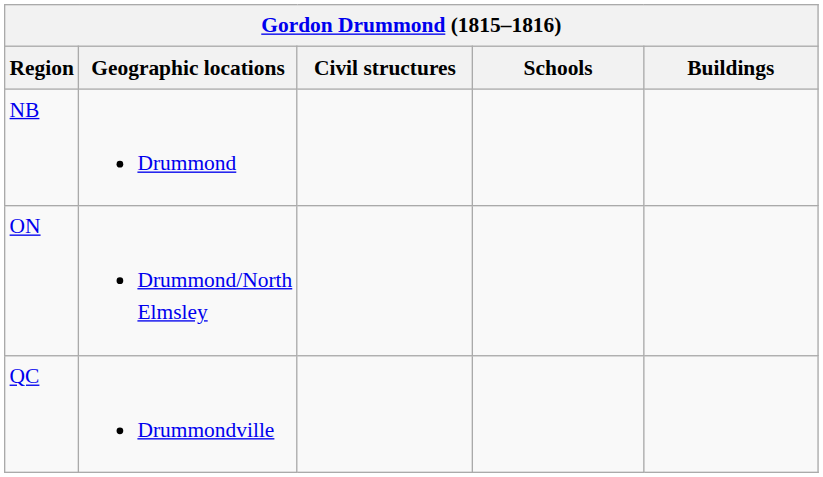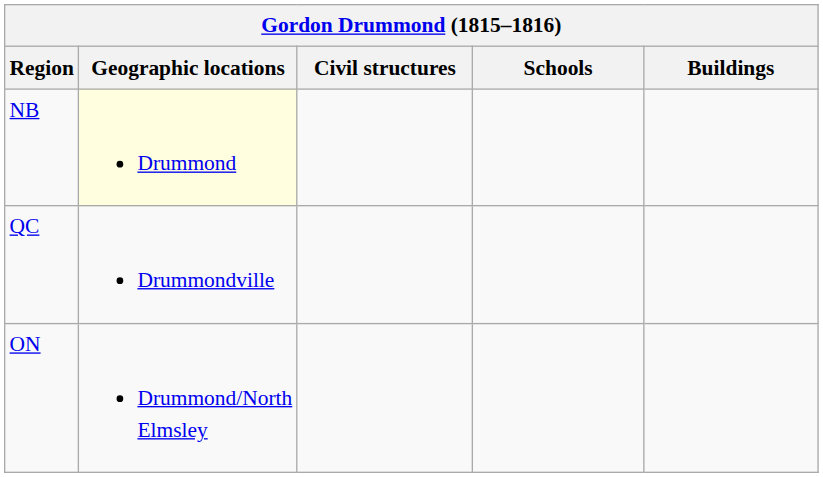NB | Geographic locations: no background -> lightyellow background
rows swapped: ON <-> QC
